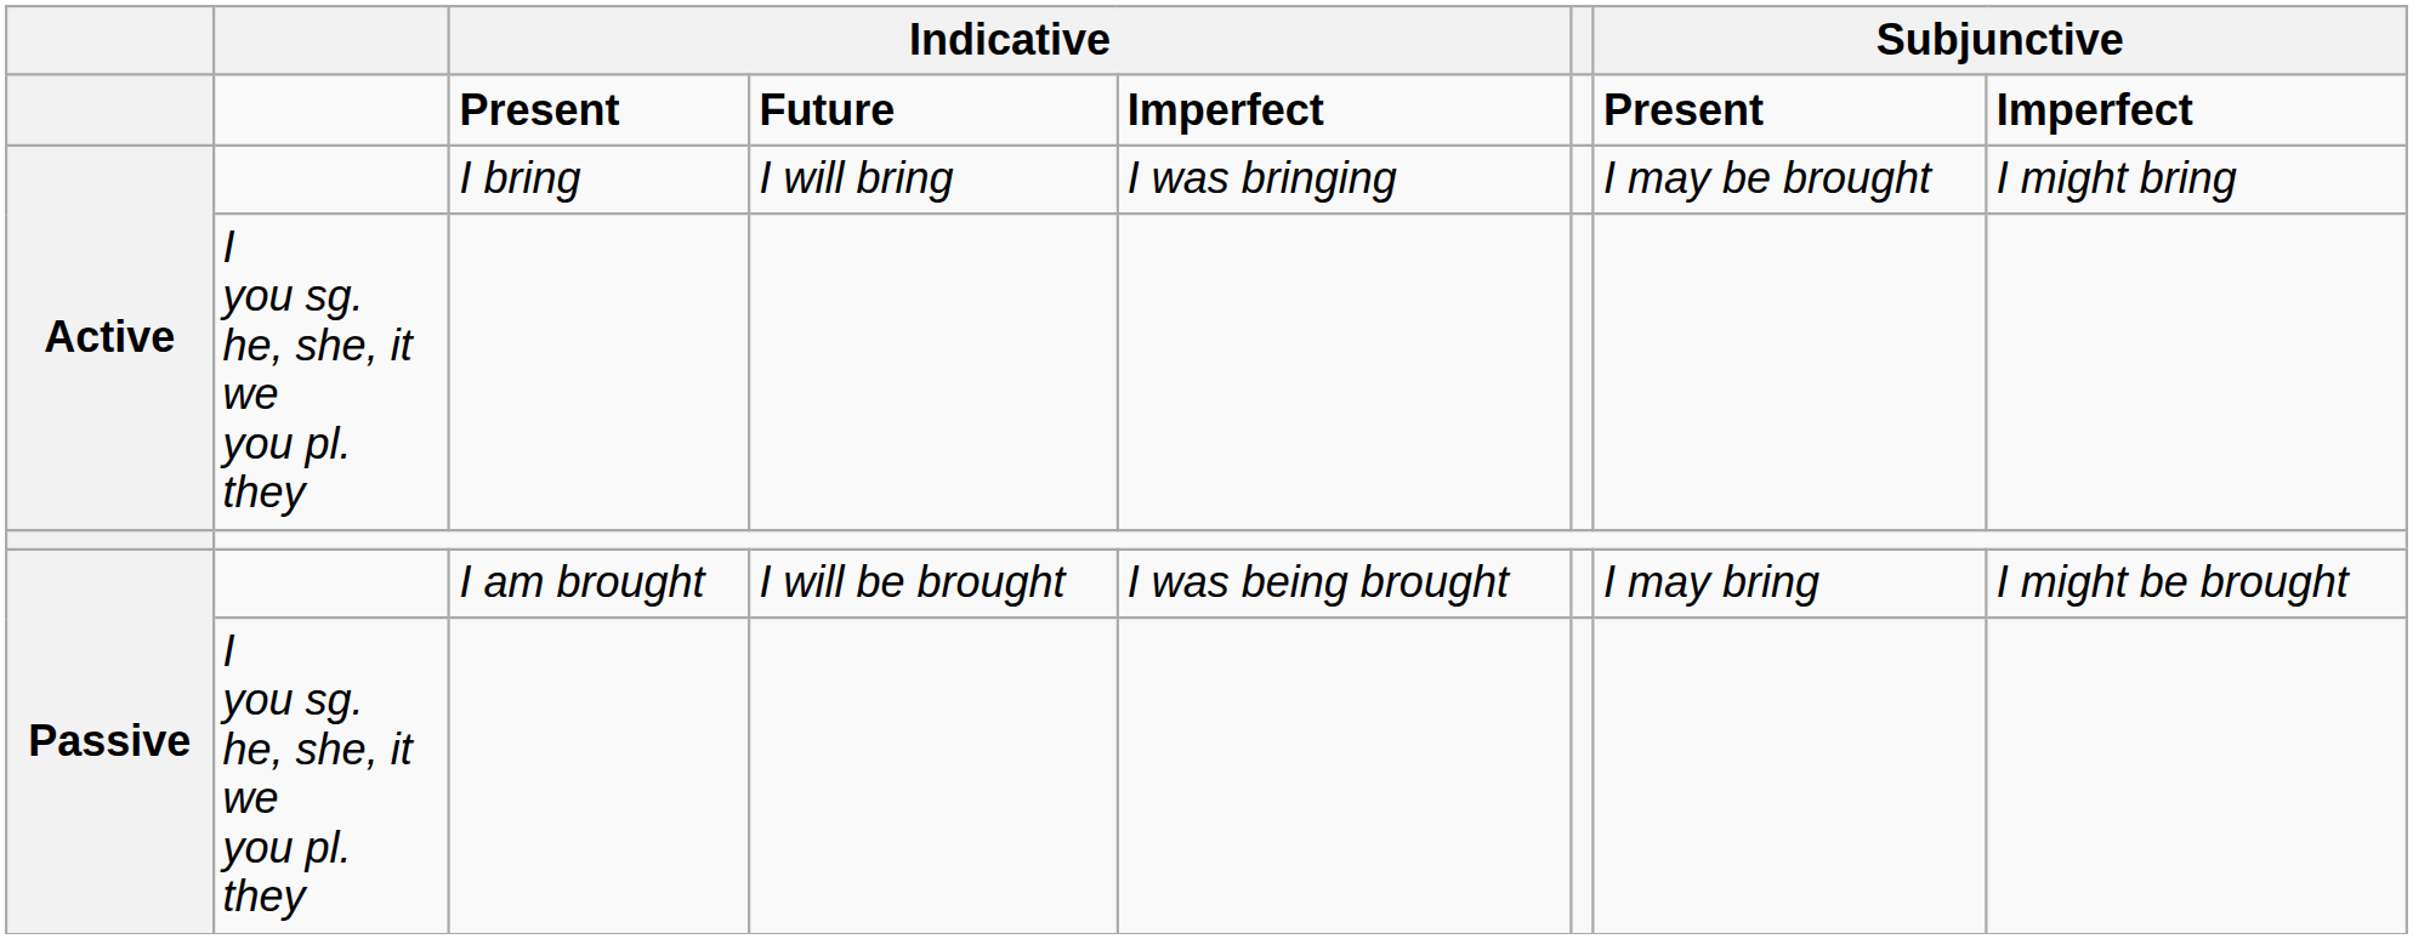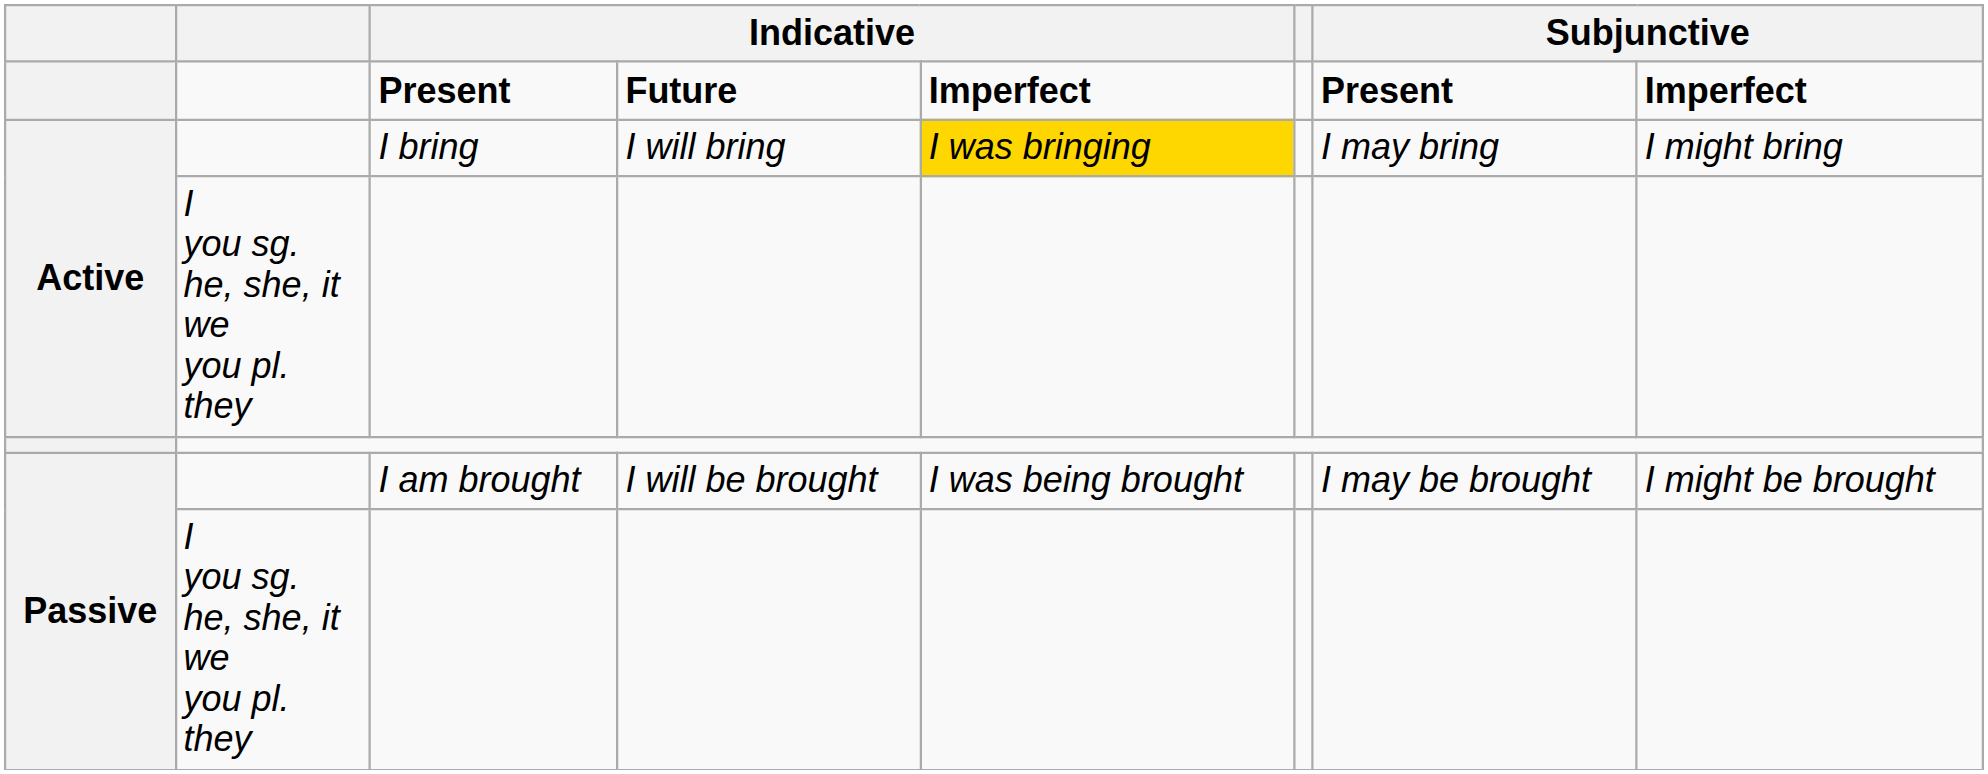I bring | column 5: no background -> gold background
I bring | column 7: I may be brought -> I may bring
I am brought | column 7: I may bring -> I may be brought
